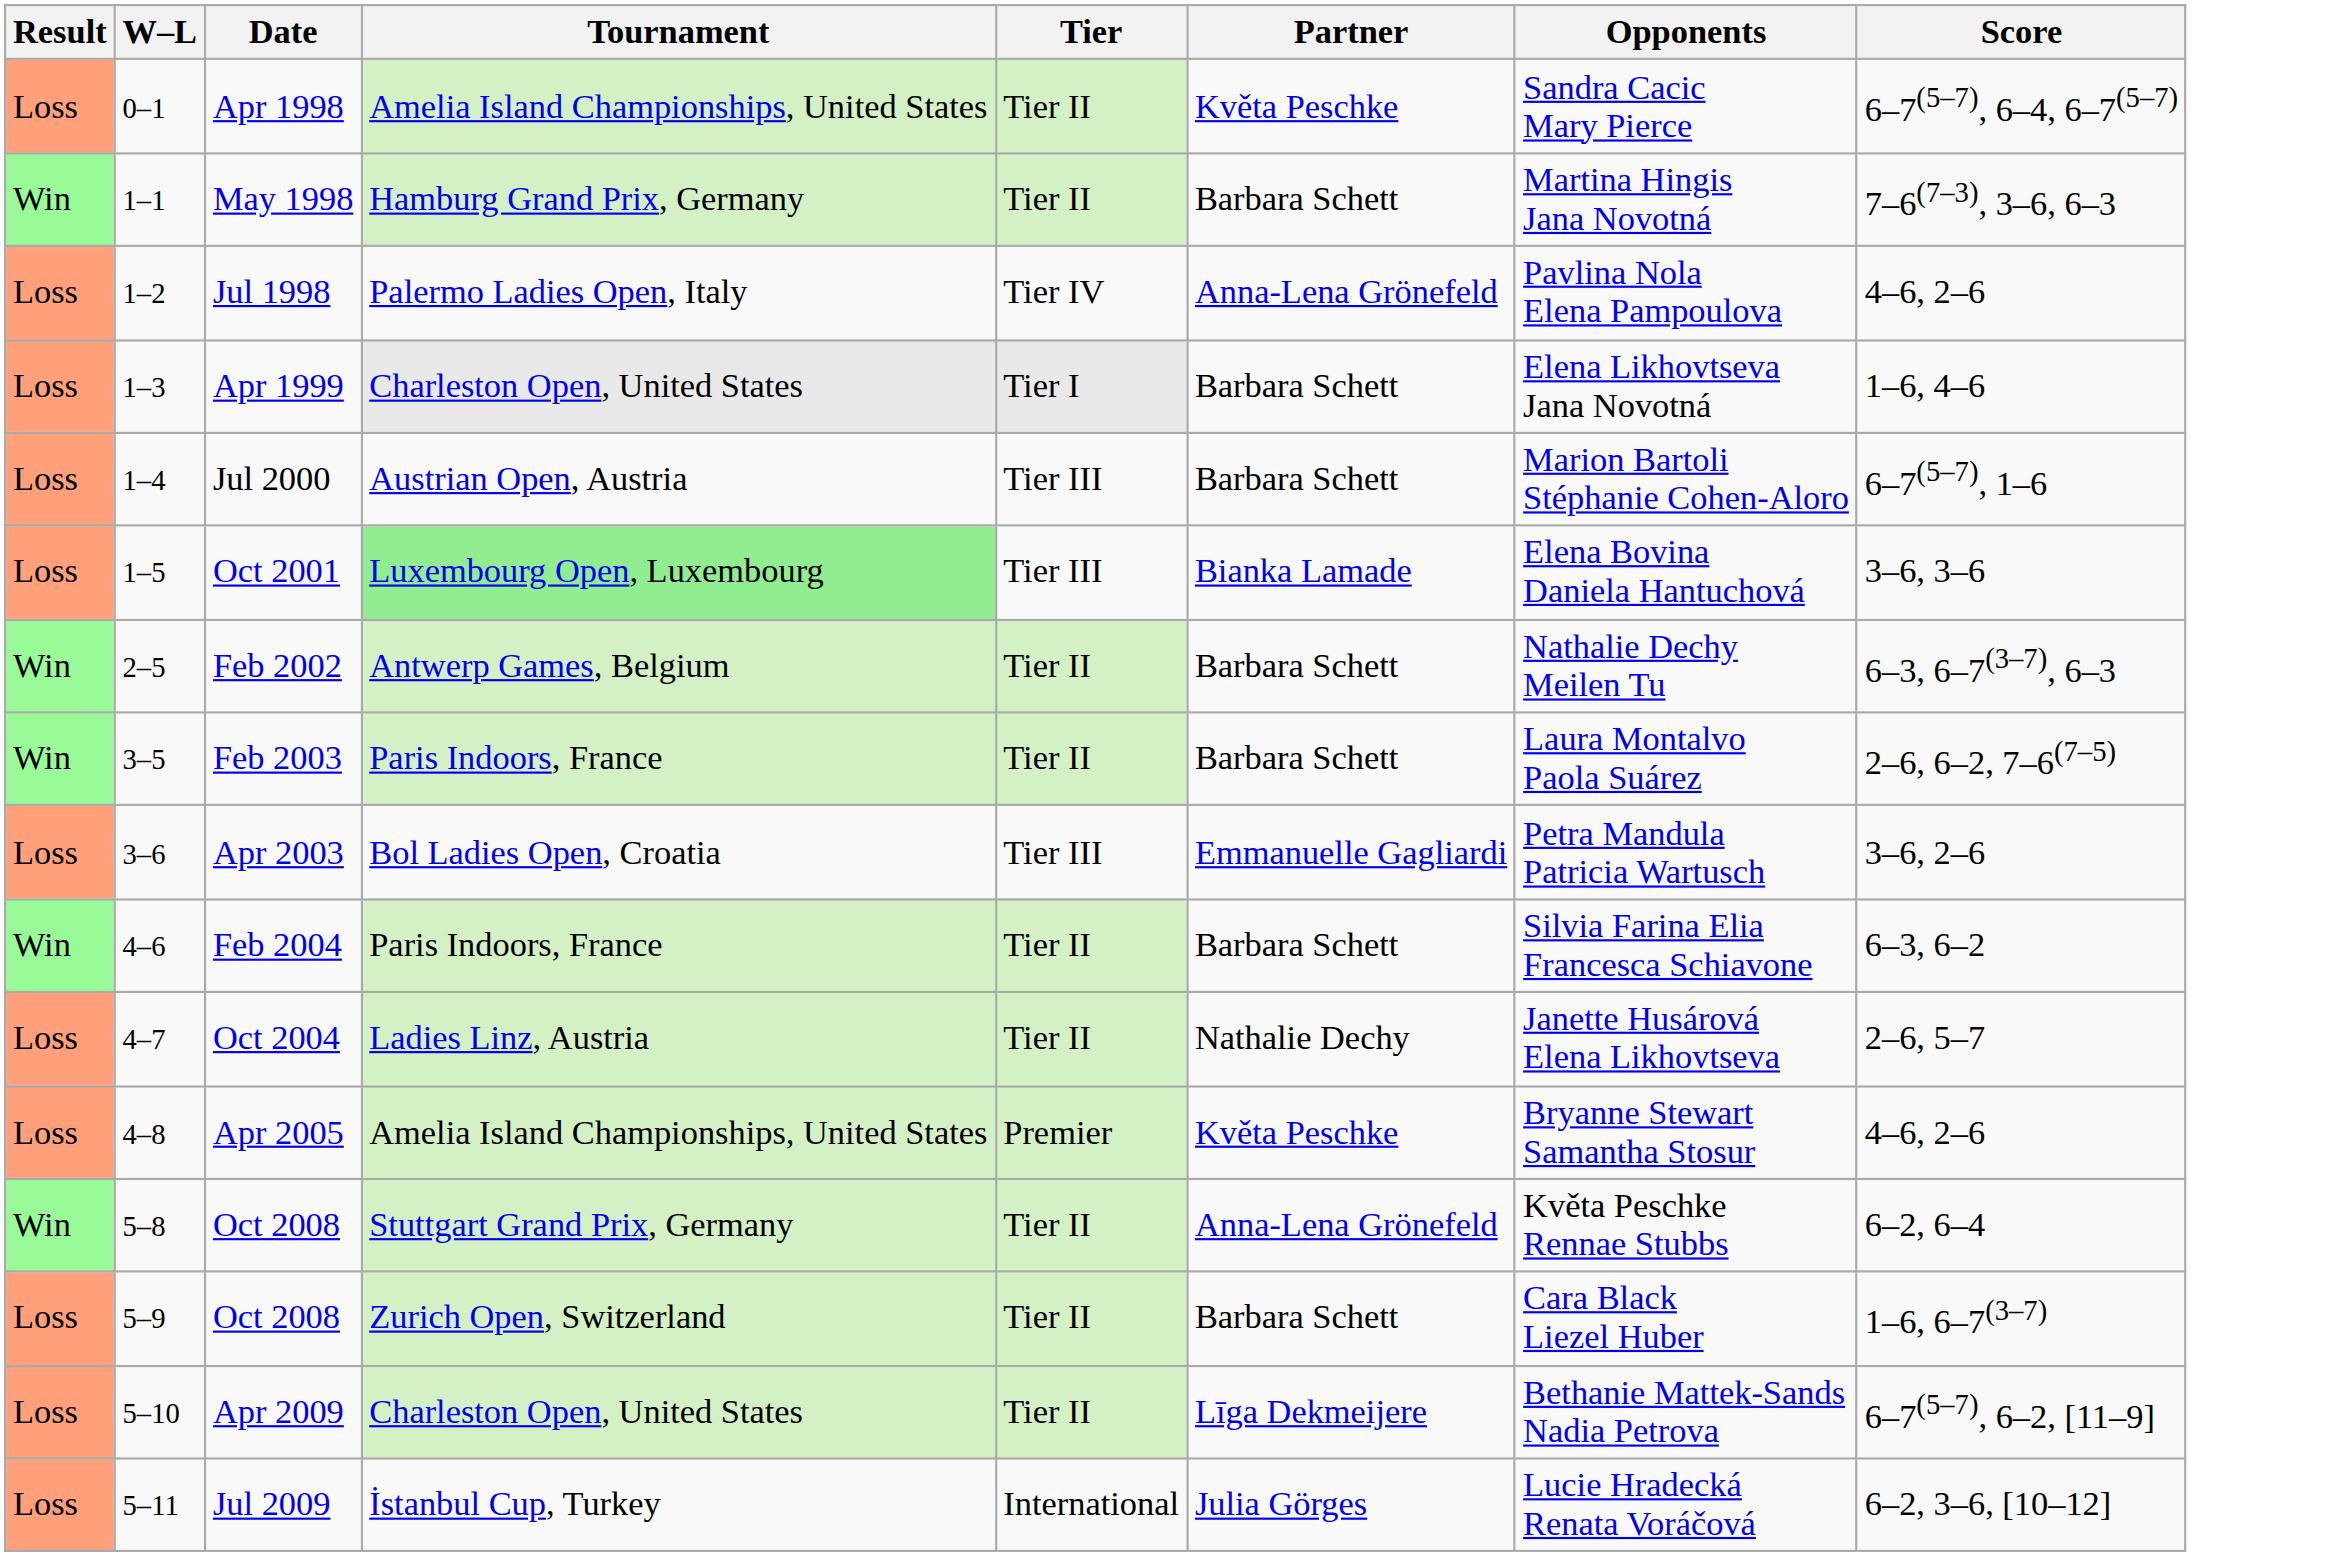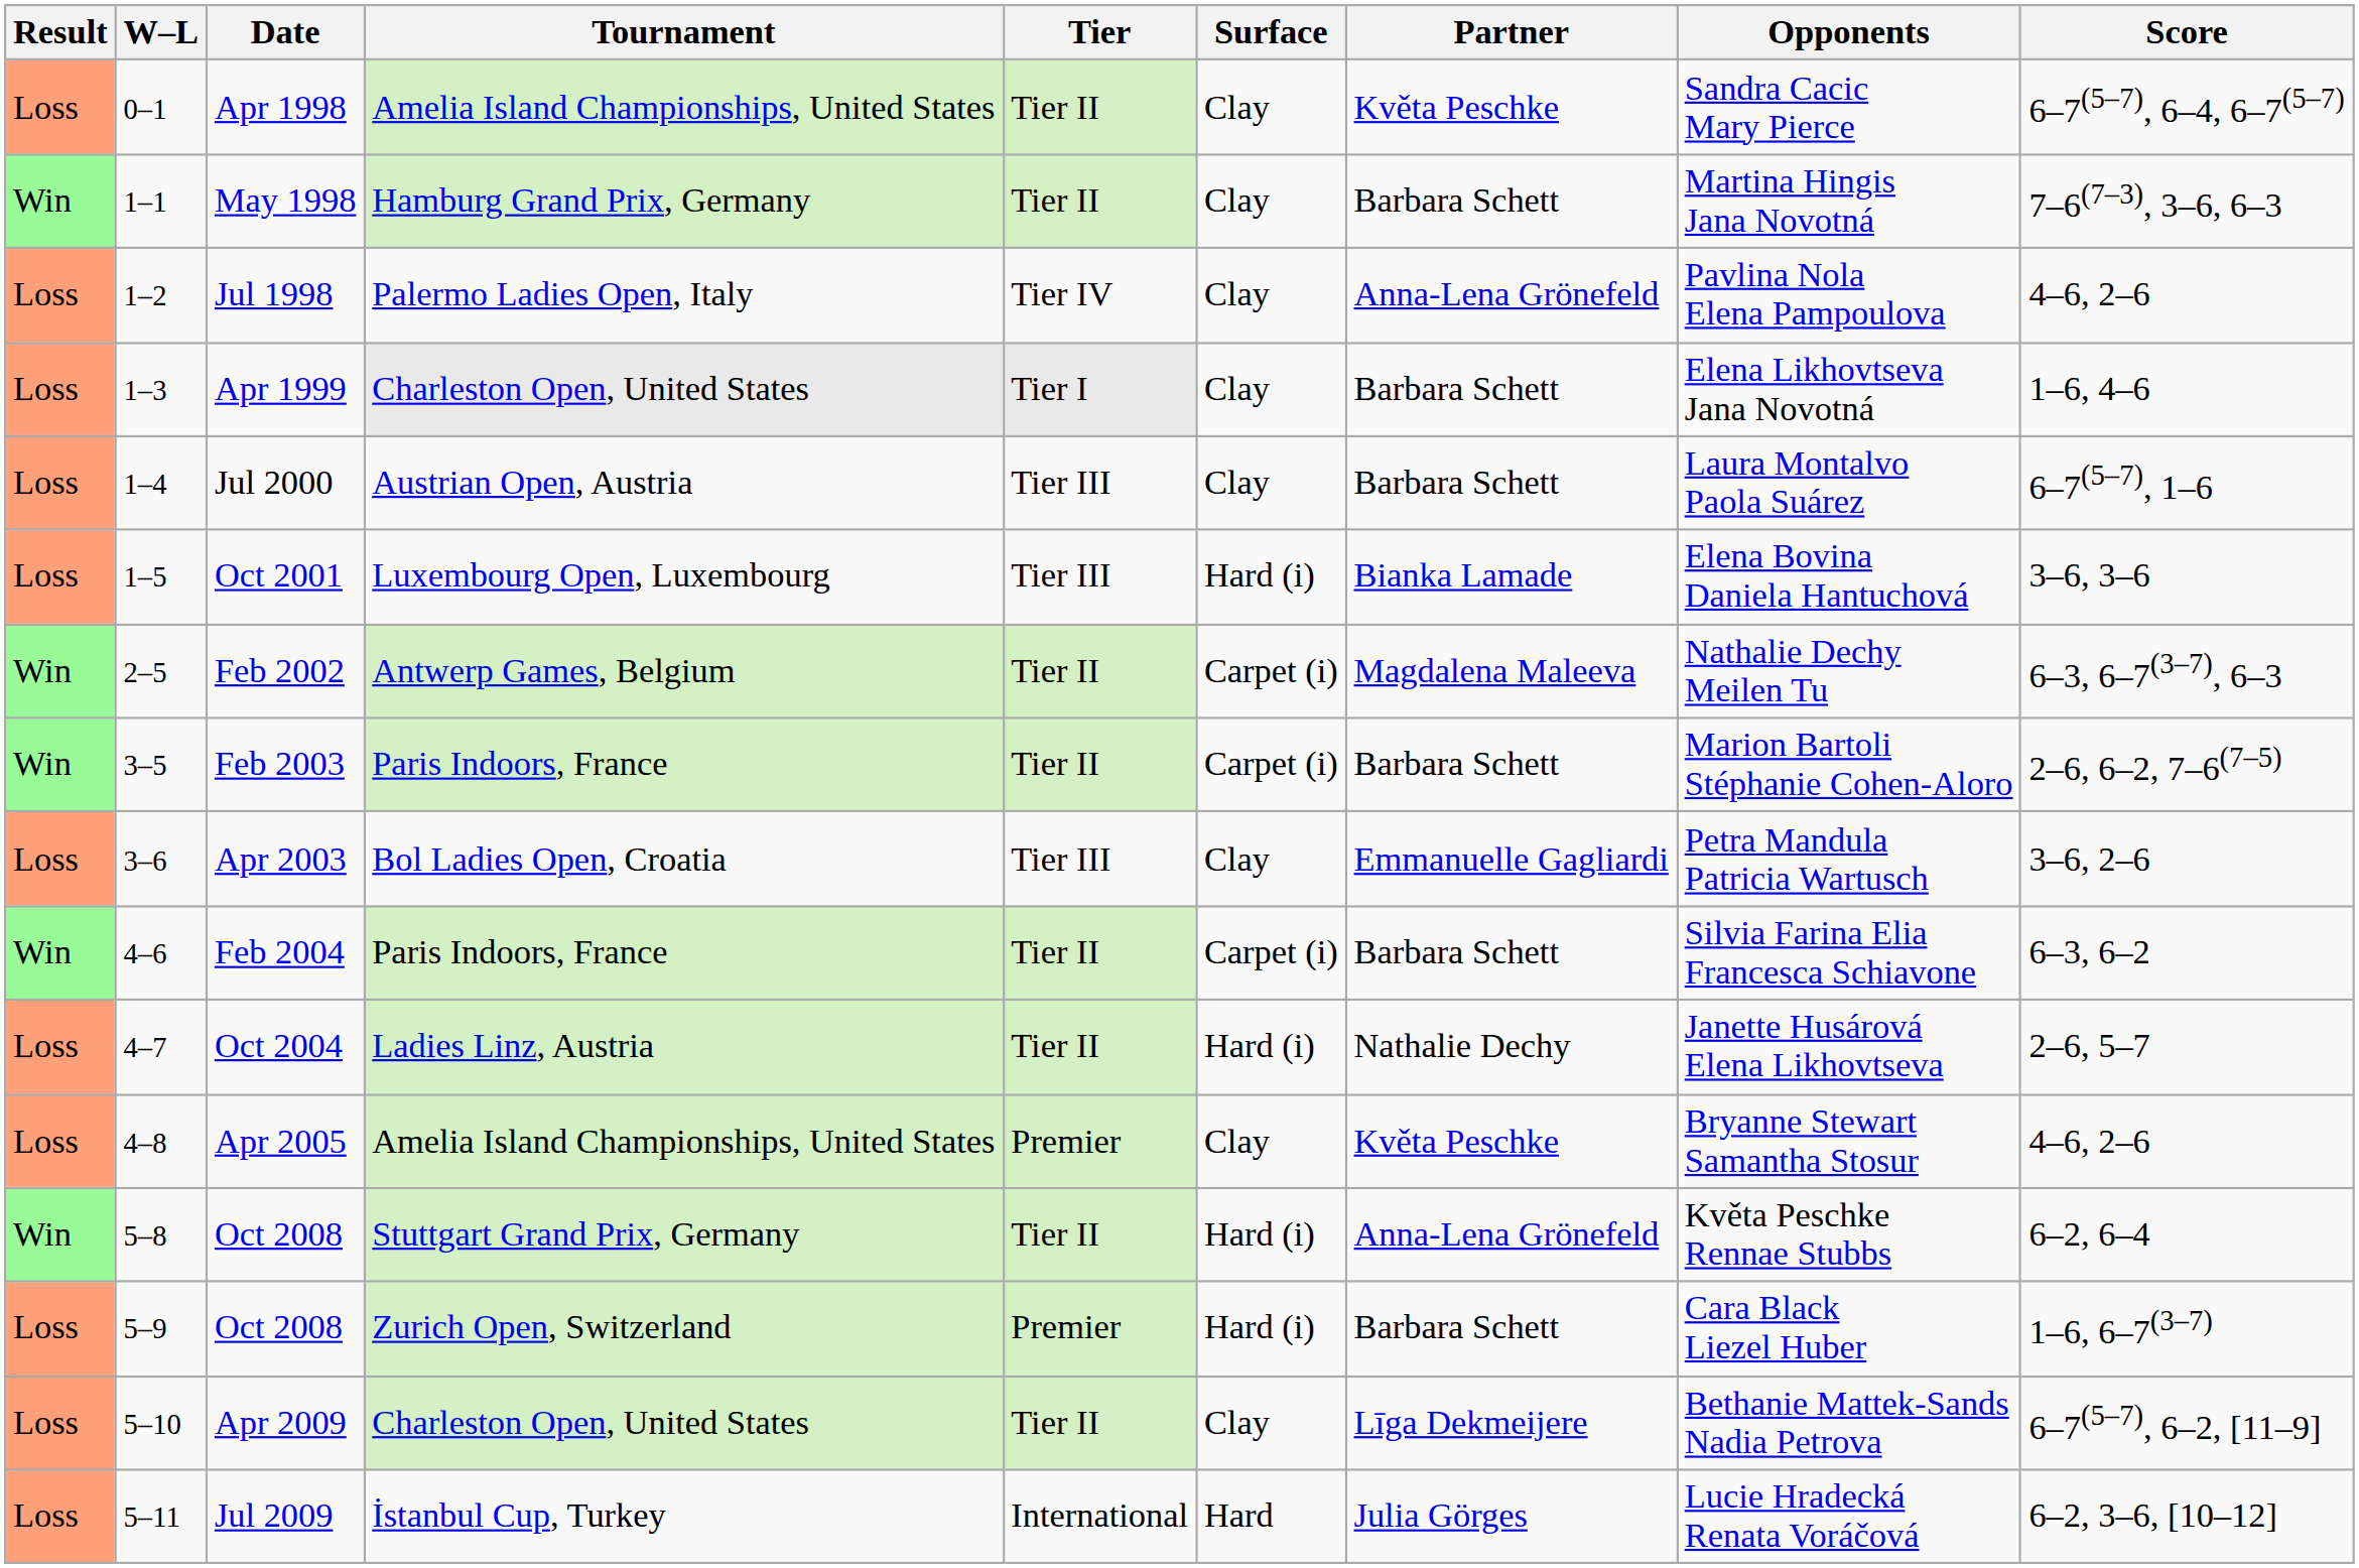+ column: Surface | Clay | Clay | Clay | Clay | Clay | Hard (i) | Carpet (i) | Carpet (i) | Clay | Carpet (i) | Hard (i) | Clay | Hard (i) | Hard (i) | Clay | Hard
Jul 2000 | Opponents: Marion Bartoli Stéphanie Cohen-Aloro -> Laura Montalvo Paola Suárez
Oct 2001 | Tournament: lightgreen background -> no background
Feb 2002 | Partner: Barbara Schett -> Magdalena Maleeva
Feb 2003 | Opponents: Laura Montalvo Paola Suárez -> Marion Bartoli Stéphanie Cohen-Aloro
5–9 / Oct 2008 | Tier: Tier II -> Premier
